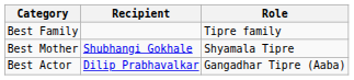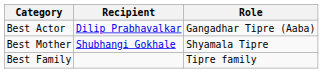rows swapped: Best Actor <-> Best Family
